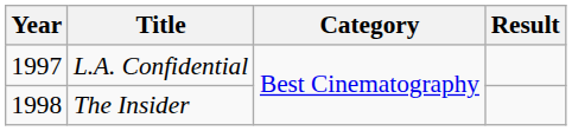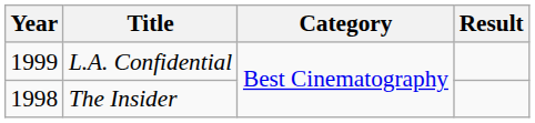L.A. Confidential | Year: 1997 -> 1999
